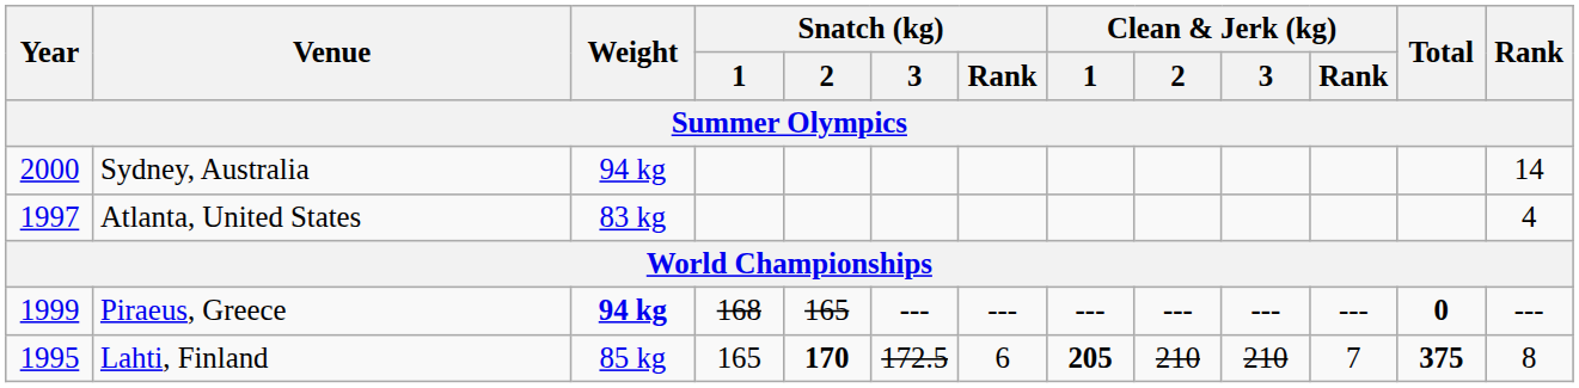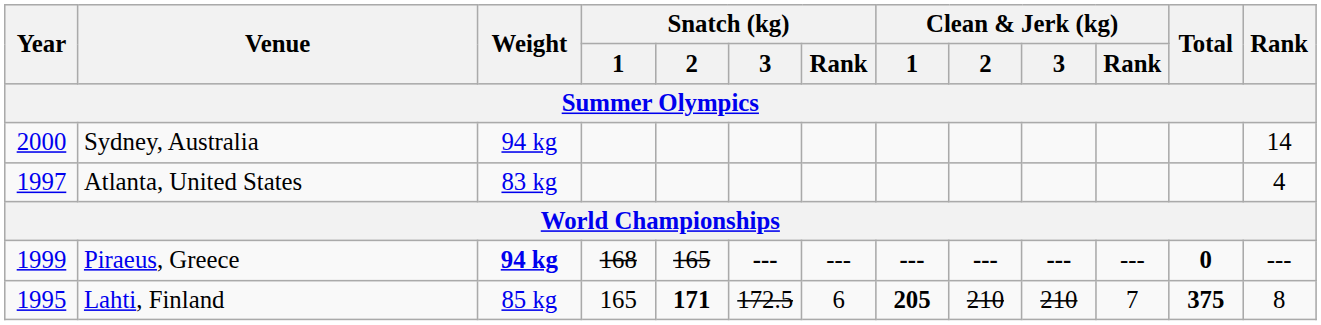Lahti, Finland | Snatch (kg) / 2: 170 -> 171
